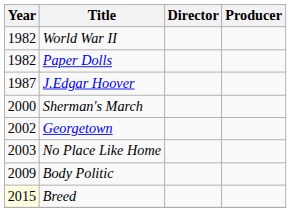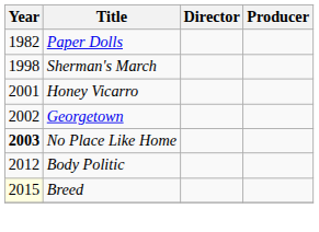- row: 1982 | World War II
- row: 1987 | J.Edgar Hoover
Sherman's March | Year: 2000 -> 1998
+ row: 2001 | Honey Vicarro
No Place Like Home | Year: normal -> bold
Body Politic | Year: 2009 -> 2012
